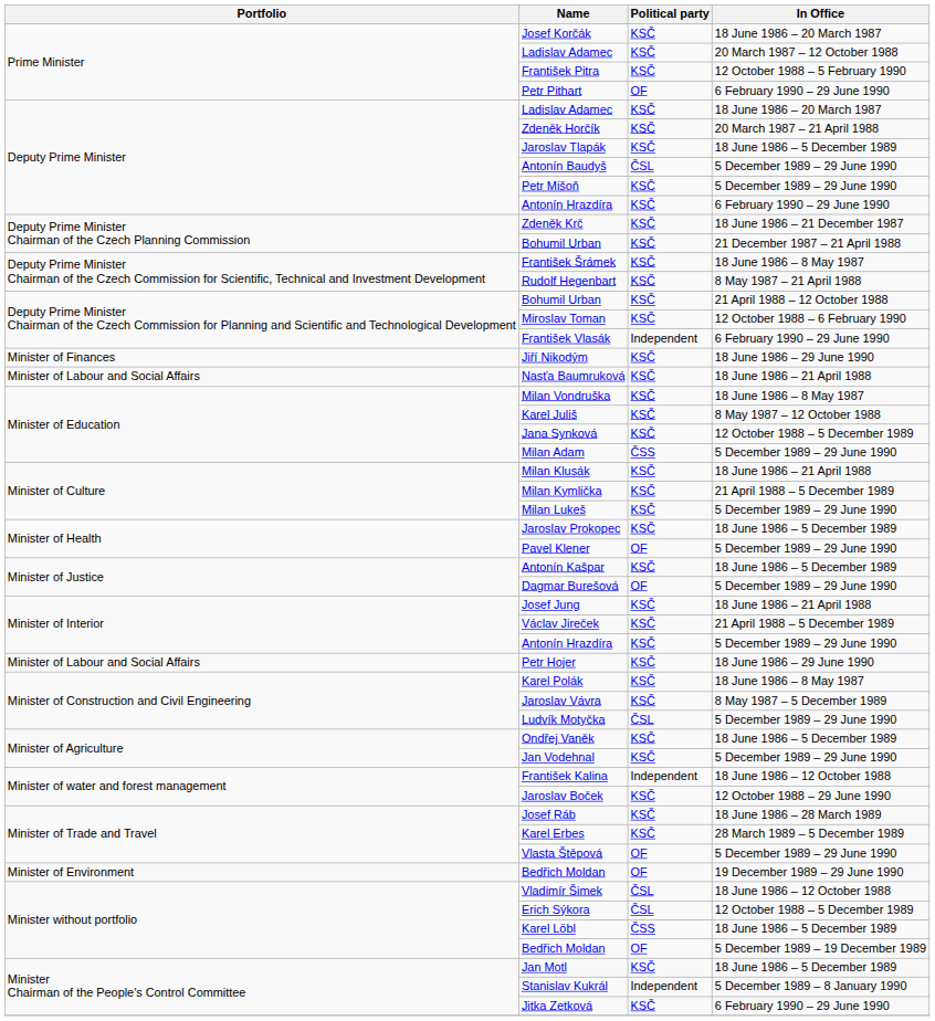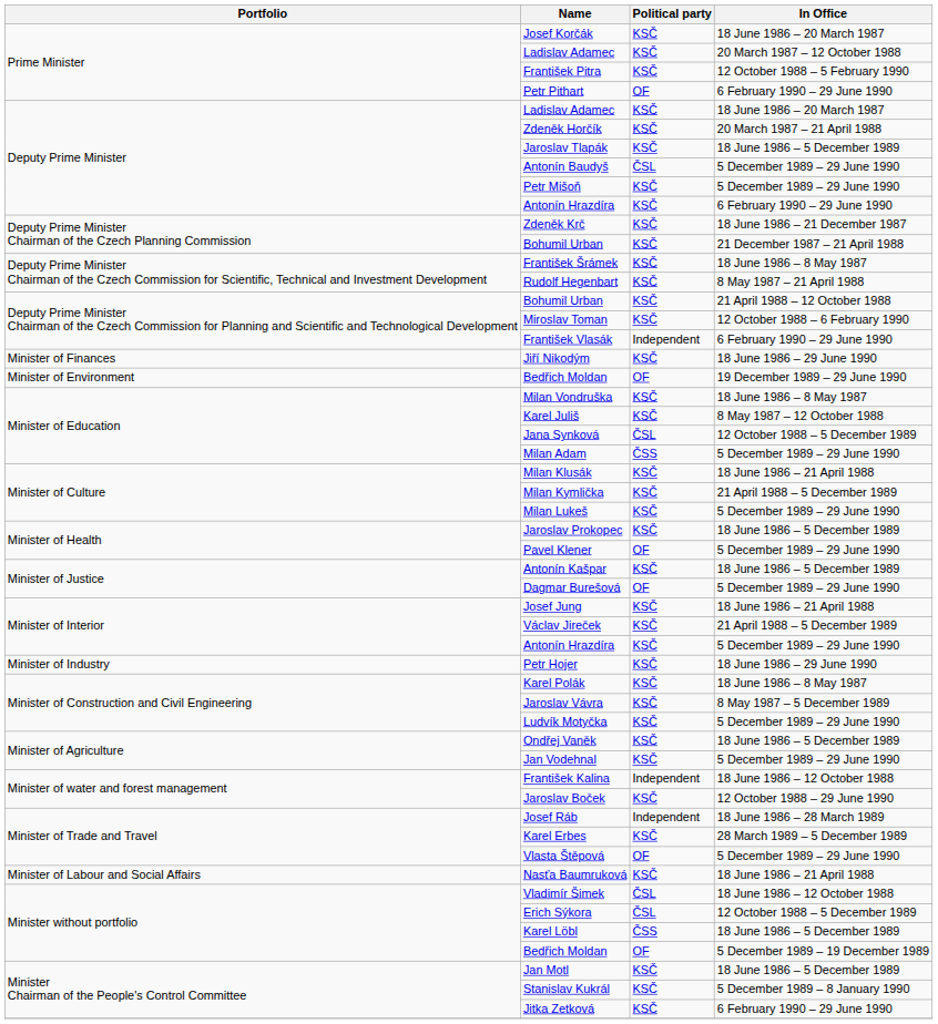rows swapped: Nasťa Baumruková <-> Bedřich Moldan / 19 December 1989 – 29 June 1990
Jana Synková | Political party: KSČ -> ČSL
Petr Hojer | Portfolio: Minister of Labour and Social Affairs -> Minister of Industry
Ludvík Motyčka | Political party: ČSL -> KSČ
Josef Ráb | Political party: KSČ -> Independent
Stanislav Kukrál | Political party: Independent -> KSČ
